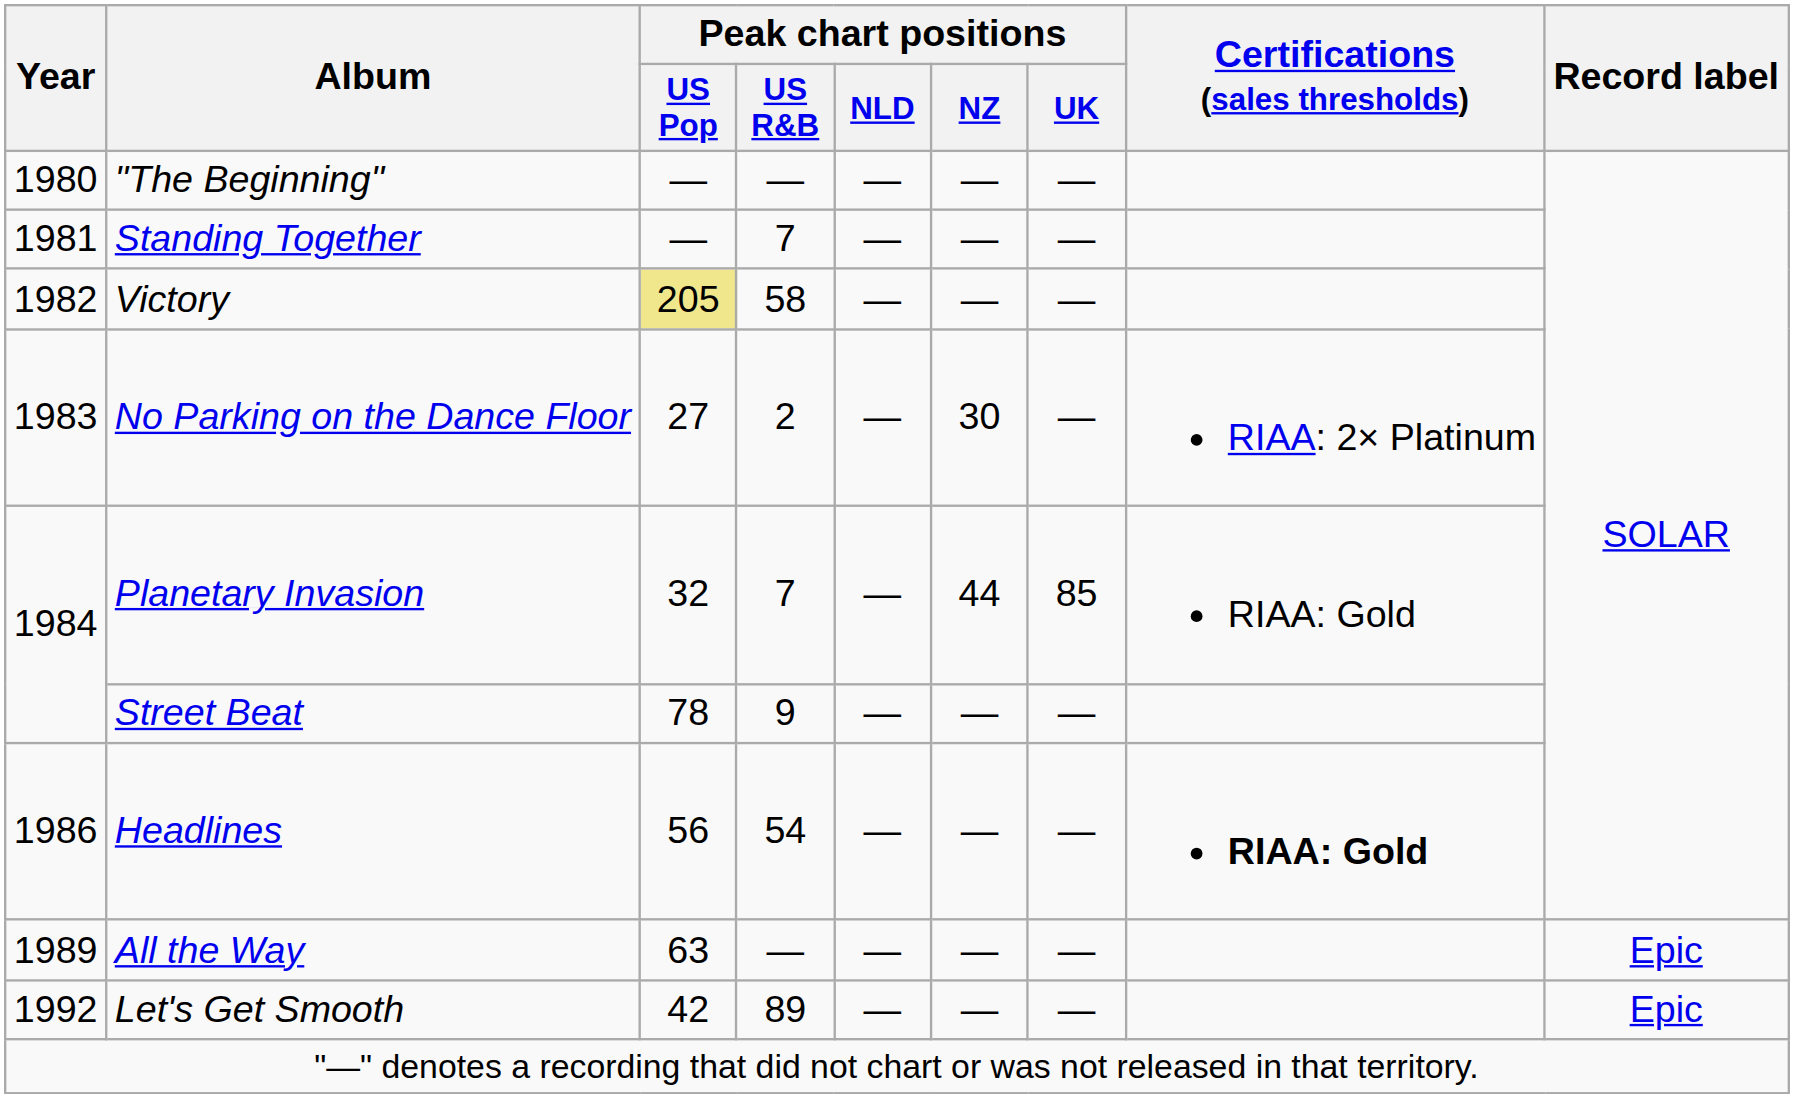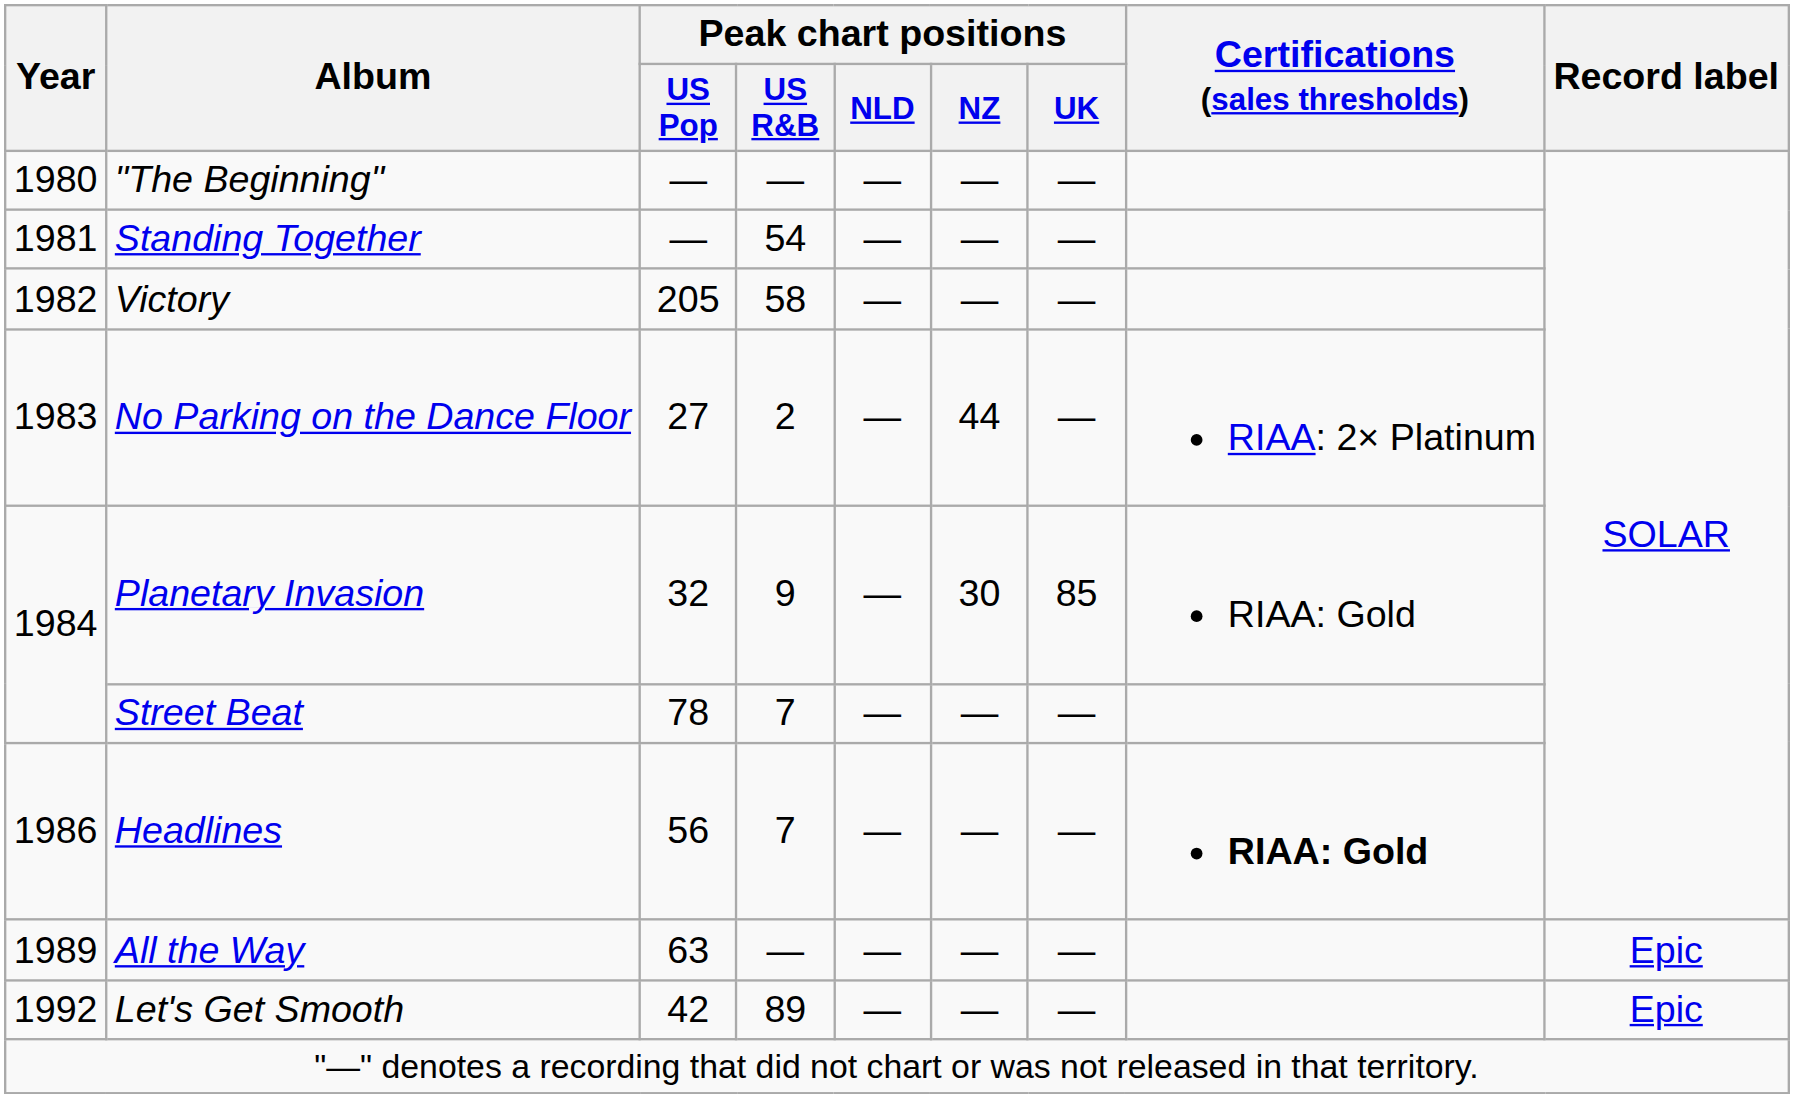Standing Together | Peak chart positions / US R&B: 7 -> 54
Victory | Peak chart positions / US Pop: khaki background -> no background
No Parking on the Dance Floor | Peak chart positions / NZ: 30 -> 44
Planetary Invasion | Peak chart positions / US R&B: 7 -> 9
Planetary Invasion | Peak chart positions / NZ: 44 -> 30
Street Beat | Peak chart positions / US R&B: 9 -> 7
Headlines | Peak chart positions / US R&B: 54 -> 7
